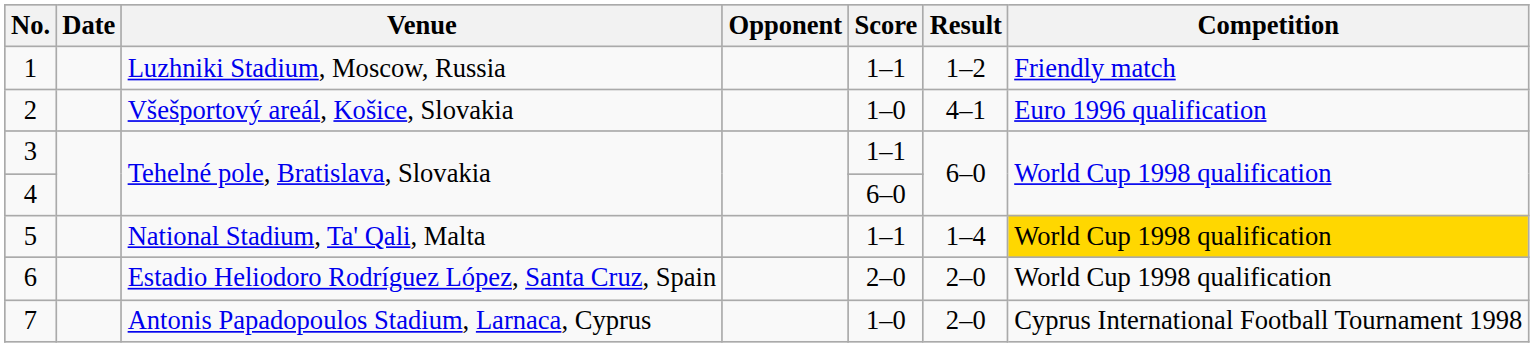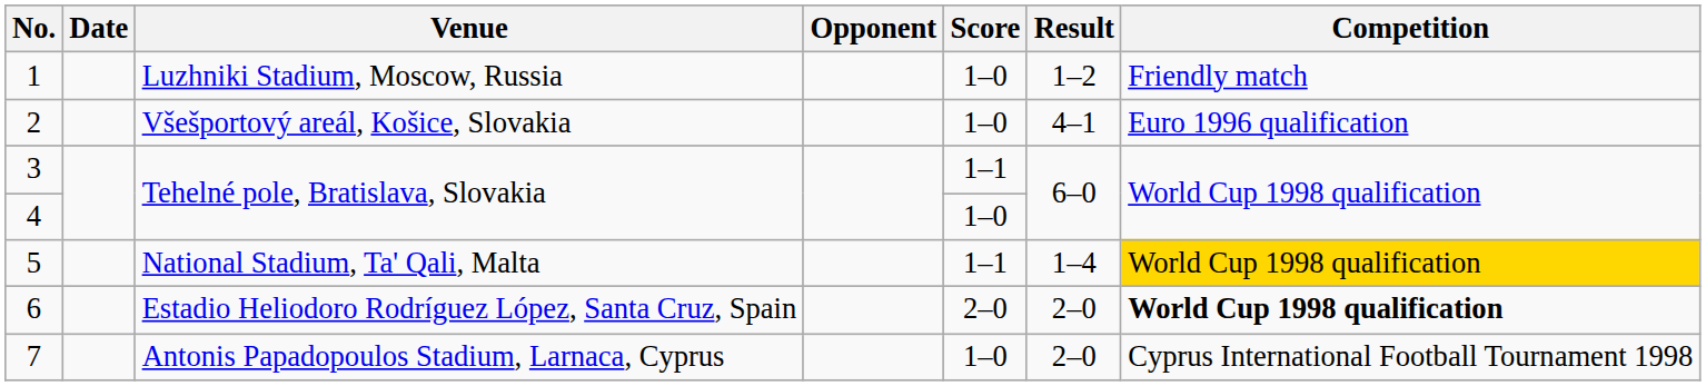1 | Score: 1–1 -> 1–0
4 | Score: 6–0 -> 1–0
6 | Competition: normal -> bold
